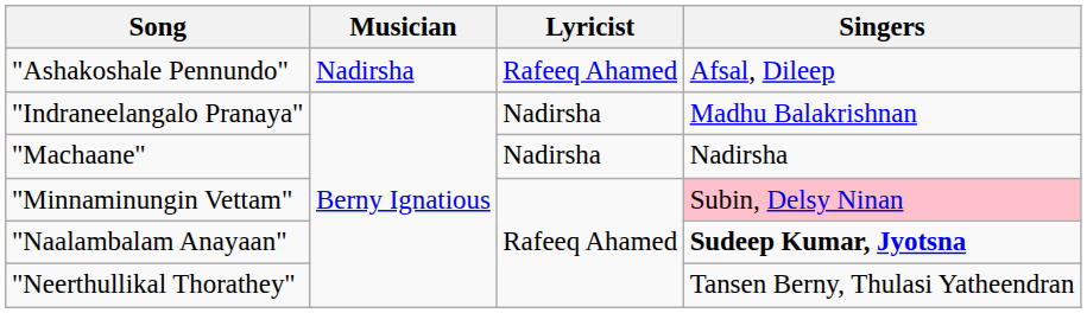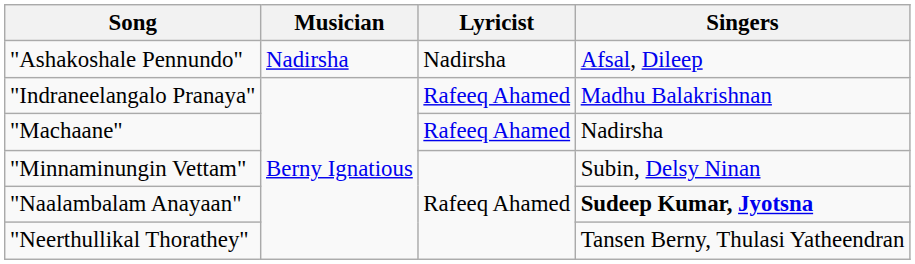"Ashakoshale Pennundo" | Lyricist: Rafeeq Ahamed -> Nadirsha
"Indraneelangalo Pranaya" | Lyricist: Nadirsha -> Rafeeq Ahamed
"Machaane" | Lyricist: Nadirsha -> Rafeeq Ahamed
"Minnaminungin Vettam" | Singers: pink background -> no background
